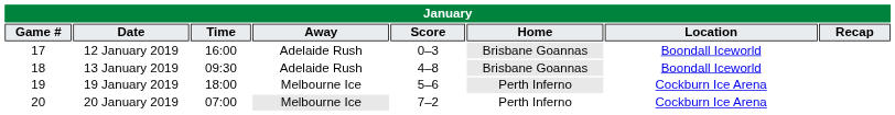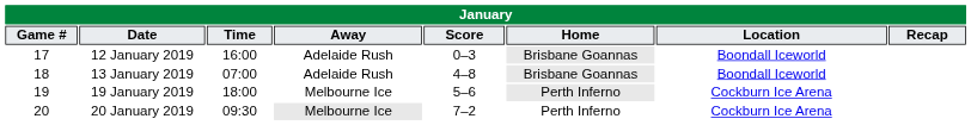13 January 2019 | Time: 09:30 -> 07:00
20 January 2019 | Time: 07:00 -> 09:30
